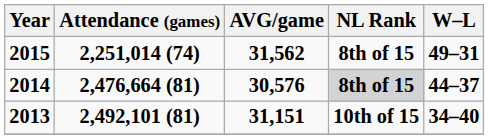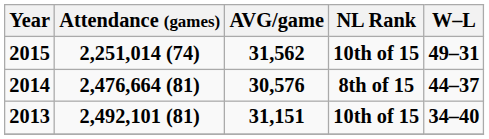2015 | NL Rank: 8th of 15 -> 10th of 15
2014 | NL Rank: lightgrey background -> no background
